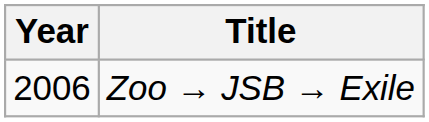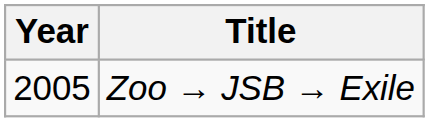Zoo → JSB → Exile | Year: 2006 -> 2005
